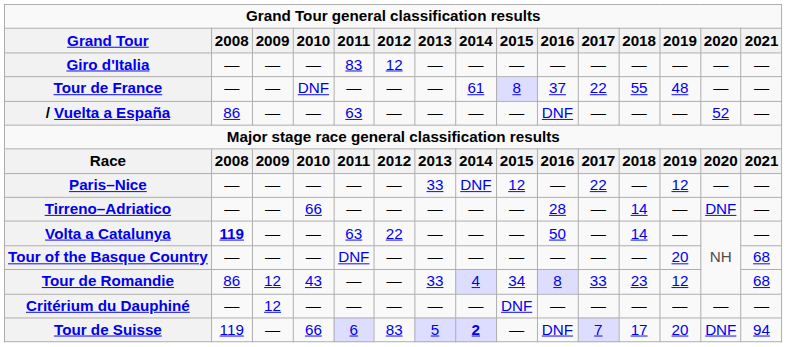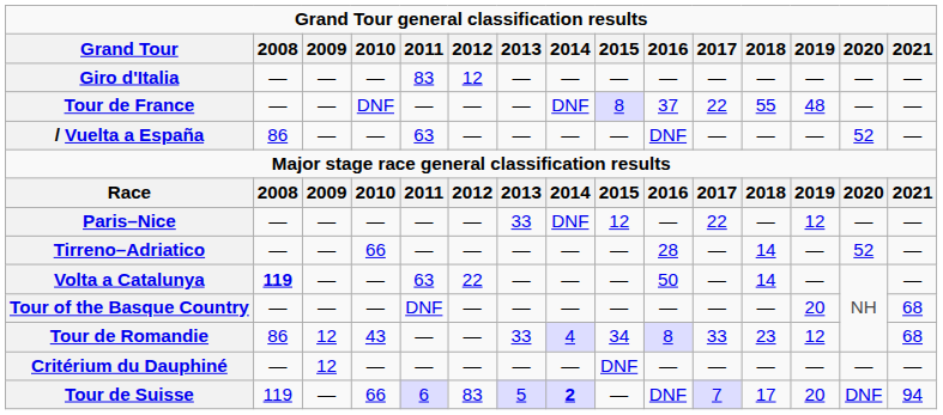Tour de France | 2014: 61 -> DNF
Tirreno–Adriatico | 2020: DNF -> 52
